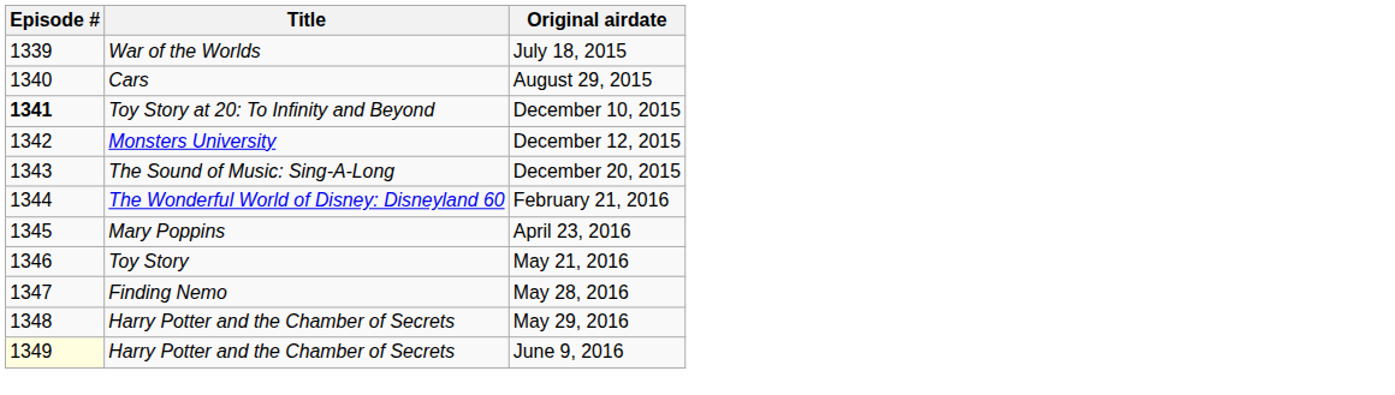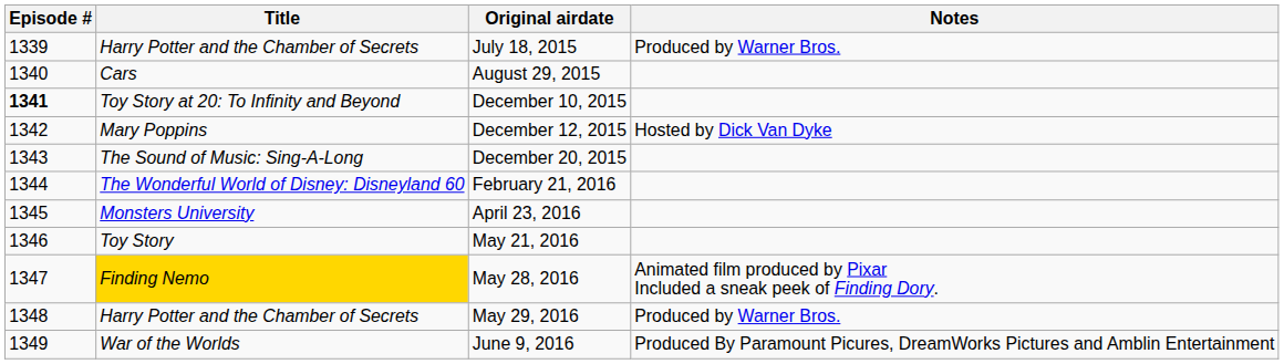+ column: Notes | Produced by Warner Bros. | Hosted by Dick Van Dyke | Animated film produced by Pixar Included a sneak peek of Finding Dory. | Produced by Warner Bros. | Produced By Paramount Picures, DreamWorks Pictures and Amblin Entertainment
July 18, 2015 | Title: War of the Worlds -> Harry Potter and the Chamber of Secrets
December 12, 2015 | Title: Monsters University -> Mary Poppins
April 23, 2016 | Title: Mary Poppins -> Monsters University
May 28, 2016 | Title: no background -> gold background
June 9, 2016 | Episode #: lightyellow background -> no background
June 9, 2016 | Title: Harry Potter and the Chamber of Secrets -> War of the Worlds
